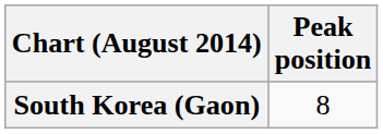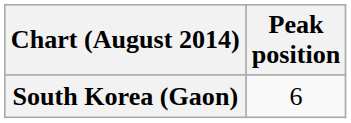South Korea (Gaon) | Peak position: 8 -> 6
